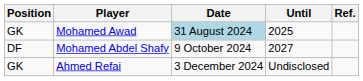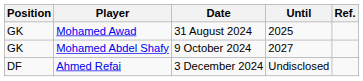Mohamed Awad | Date: lightblue background -> no background
Mohamed Abdel Shafy | Position: DF -> GK
Ahmed Refai | Position: GK -> DF
